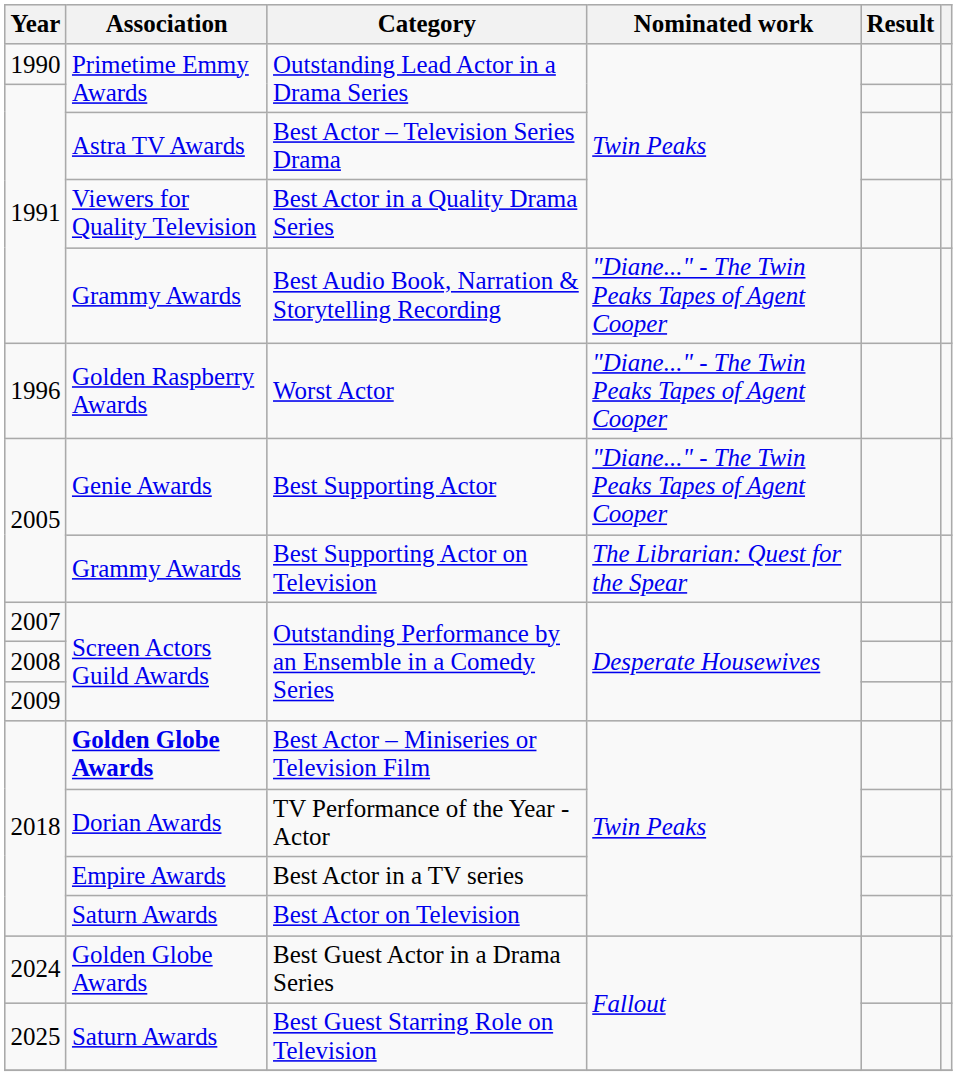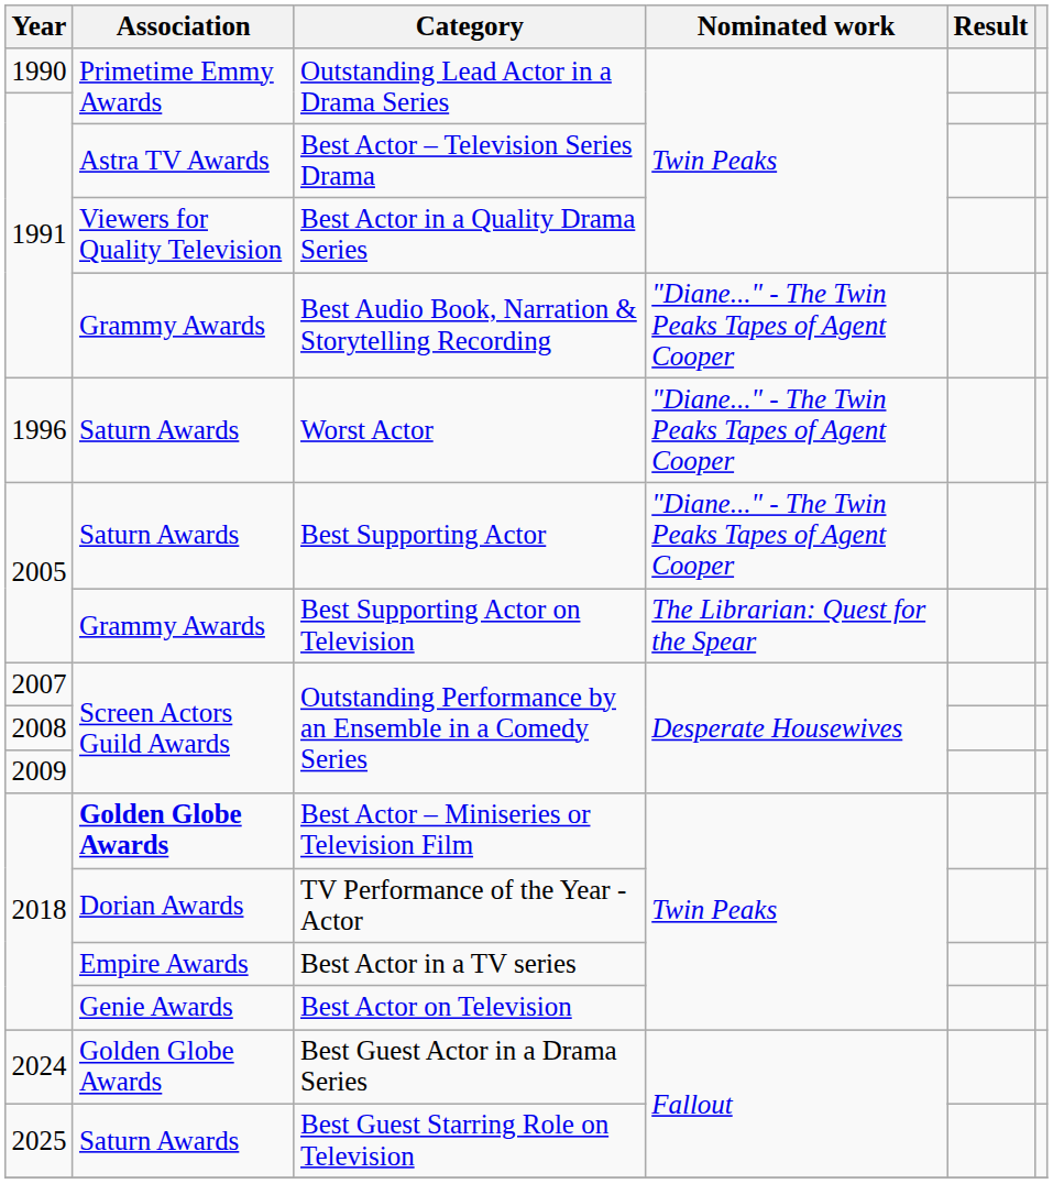Worst Actor | Association: Golden Raspberry Awards -> Saturn Awards
Best Supporting Actor | Association: Genie Awards -> Saturn Awards
Best Actor on Television | Association: Saturn Awards -> Genie Awards
